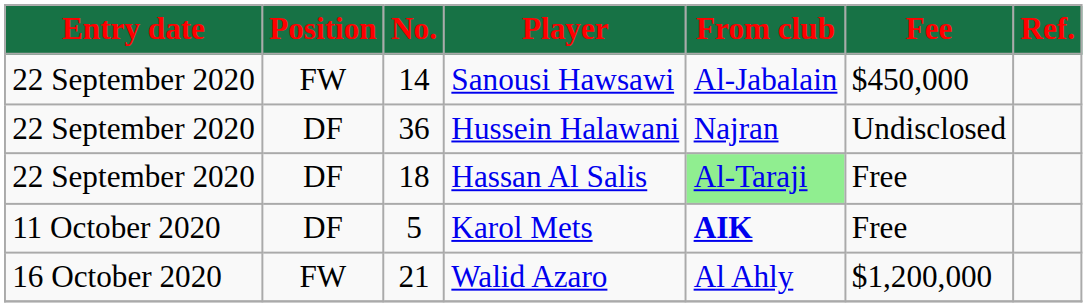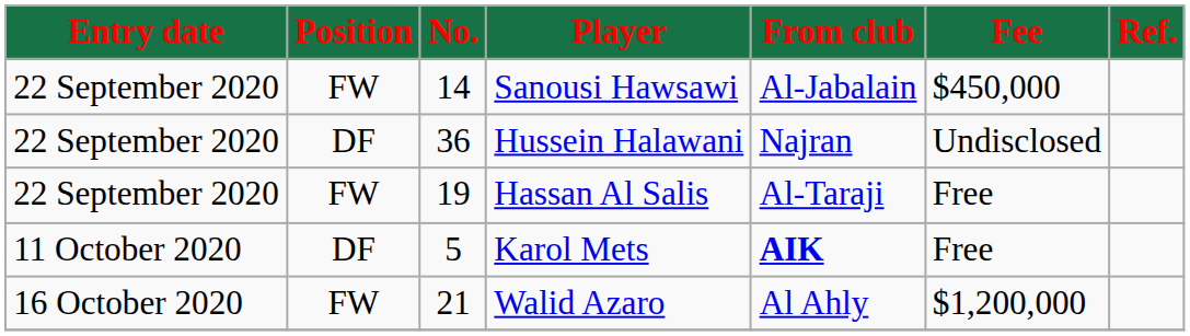Hassan Al Salis | Position: DF -> FW
Hassan Al Salis | No.: 18 -> 19
Hassan Al Salis | From club: lightgreen background -> no background
